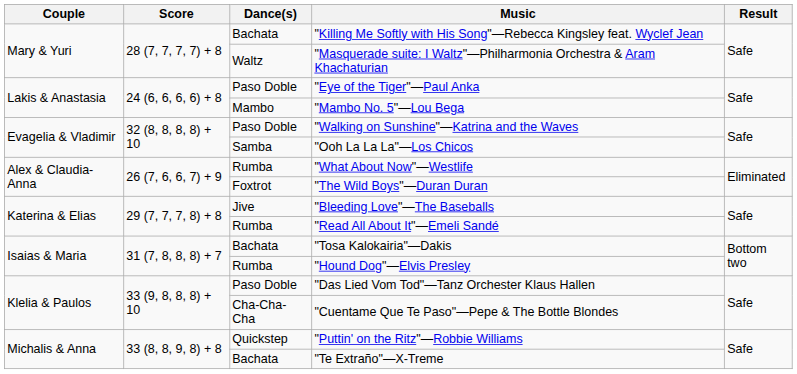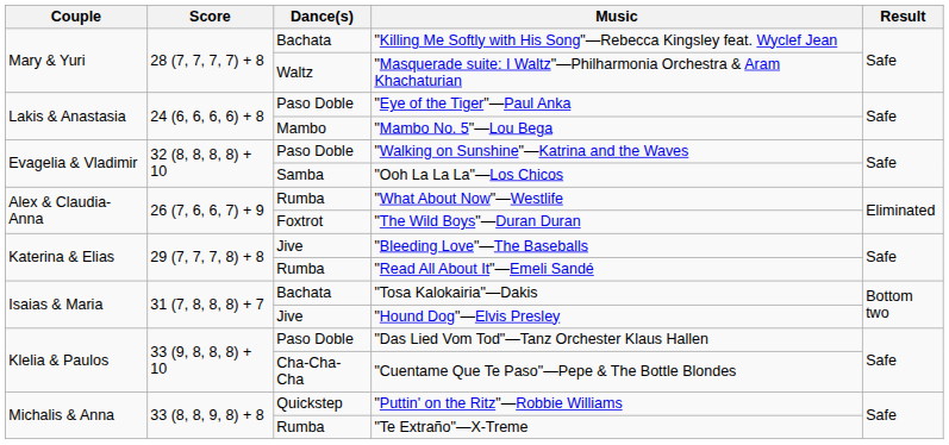"Hound Dog"—Elvis Presley | Dance(s): Rumba -> Jive
"Te Extraño"—X-Treme | Dance(s): Bachata -> Rumba
